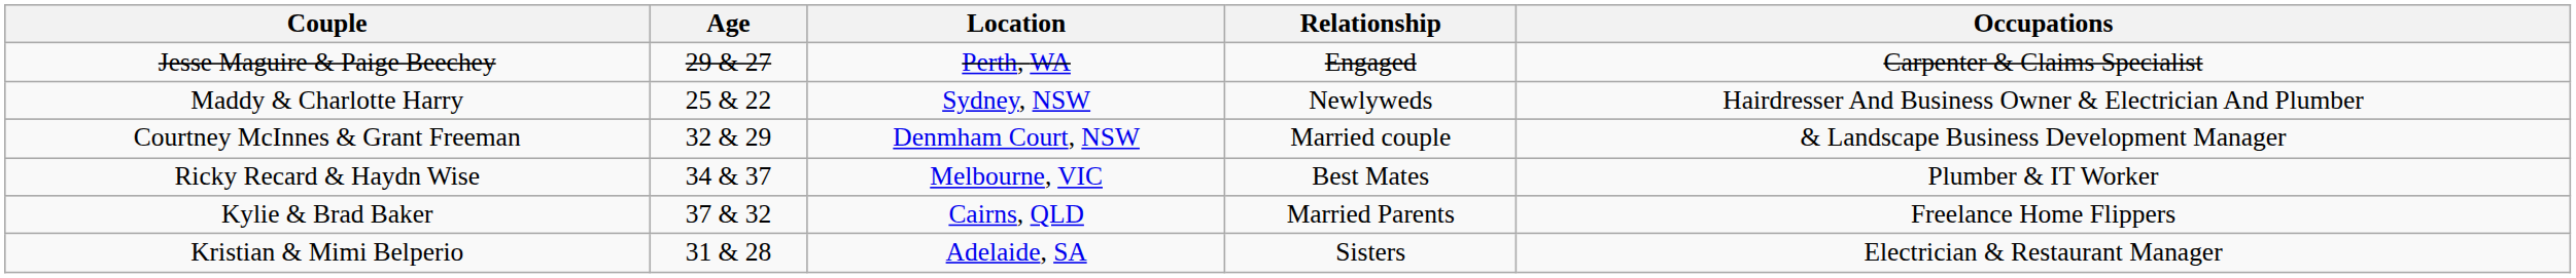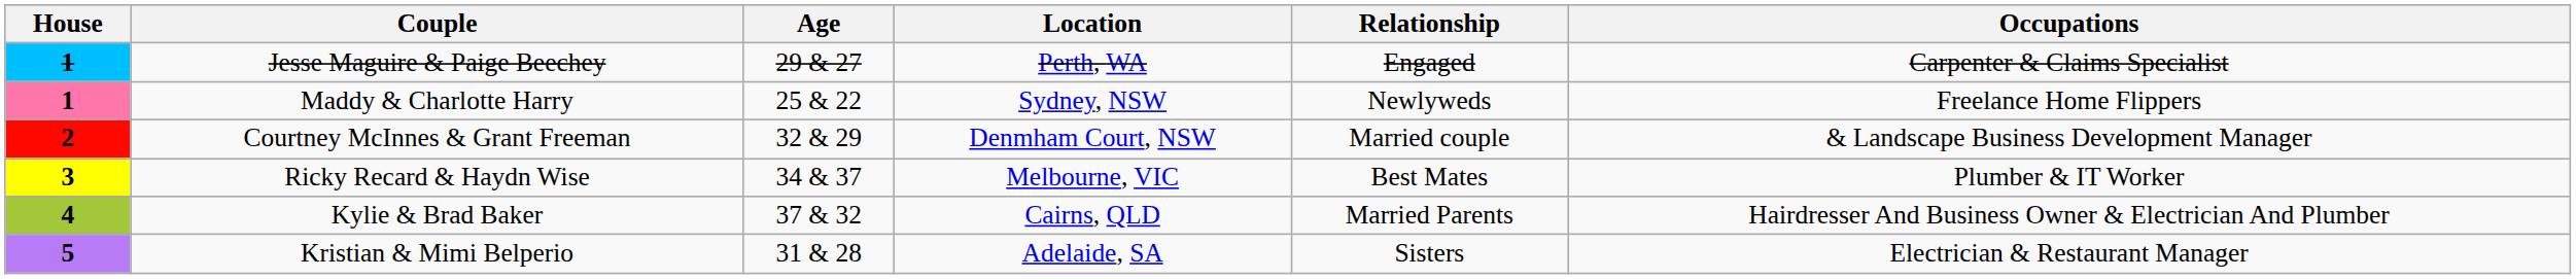+ column: House | 1 | 1 | 2 | 3 | 4 | 5
Maddy & Charlotte Harry | Occupations: Hairdresser And Business Owner & Electrician And Plumber -> Freelance Home Flippers
Kylie & Brad Baker | Occupations: Freelance Home Flippers -> Hairdresser And Business Owner & Electrician And Plumber
